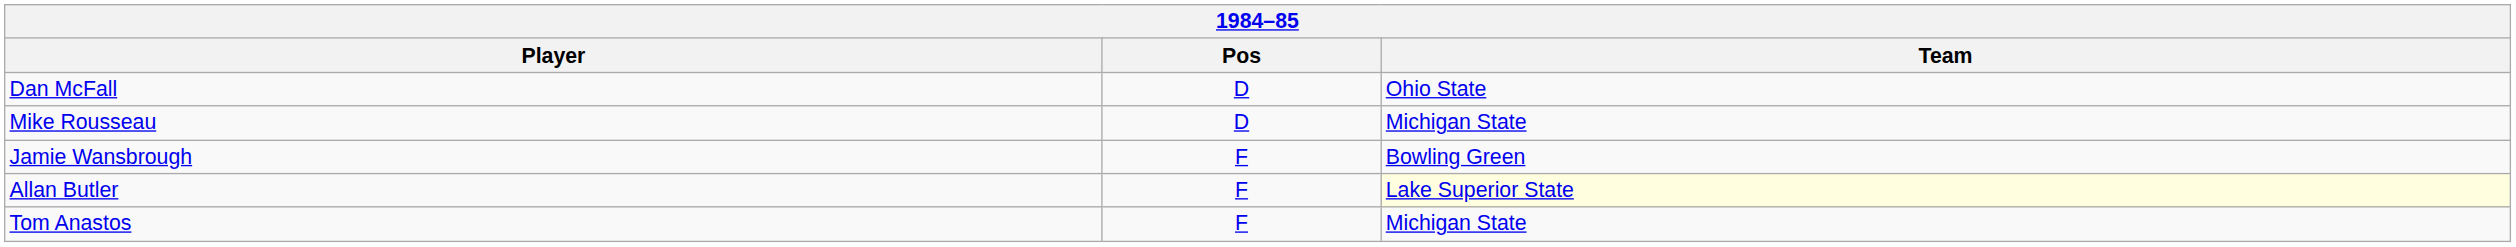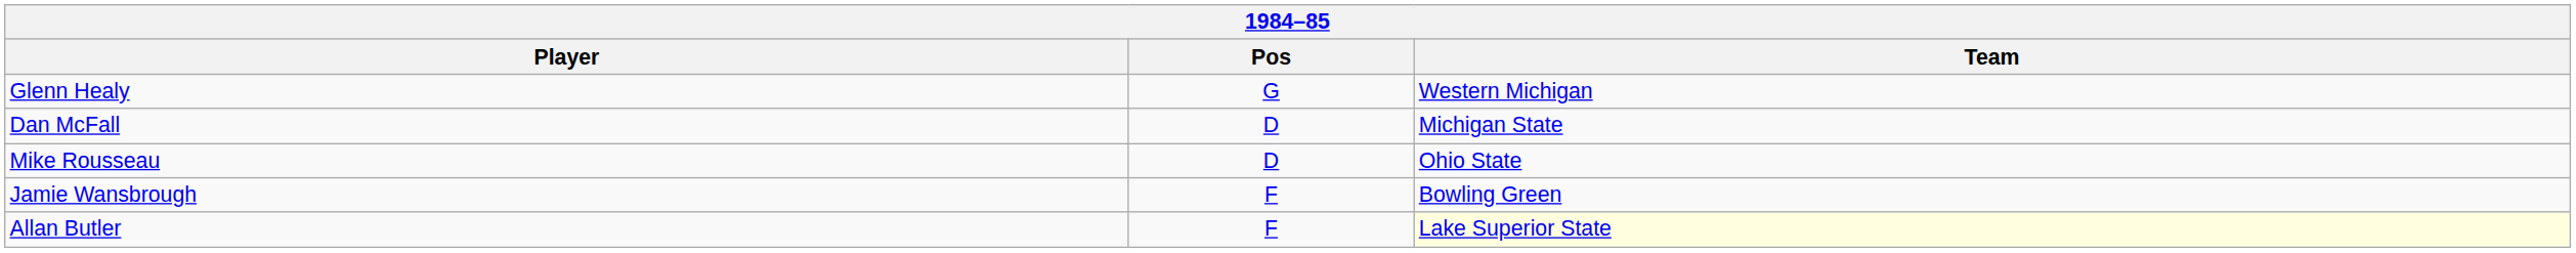+ row: Glenn Healy | G | Western Michigan
Dan McFall | Team: Ohio State -> Michigan State
Mike Rousseau | Team: Michigan State -> Ohio State
- row: Tom Anastos | F | Michigan State
